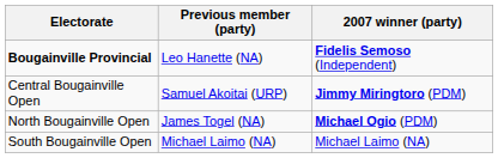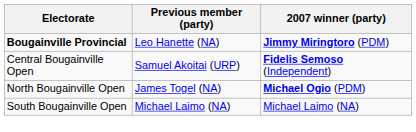Bougainville Provincial | 2007 winner (party): Fidelis Semoso (Independent) -> Jimmy Miringtoro (PDM)
Central Bougainville Open | 2007 winner (party): Jimmy Miringtoro (PDM) -> Fidelis Semoso (Independent)
